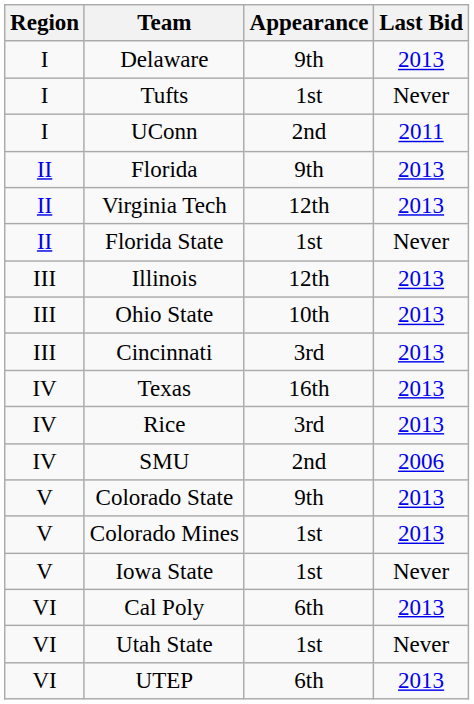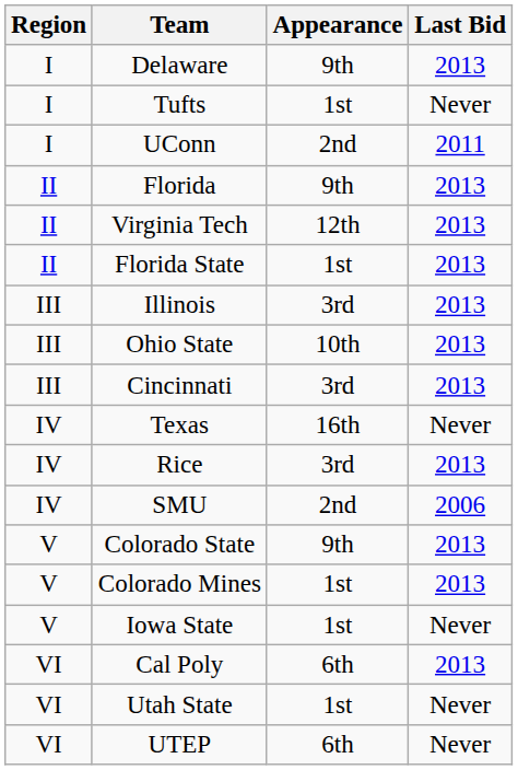Florida State | Last Bid: Never -> 2013
Illinois | Appearance: 12th -> 3rd
Texas | Last Bid: 2013 -> Never
UTEP | Last Bid: 2013 -> Never
